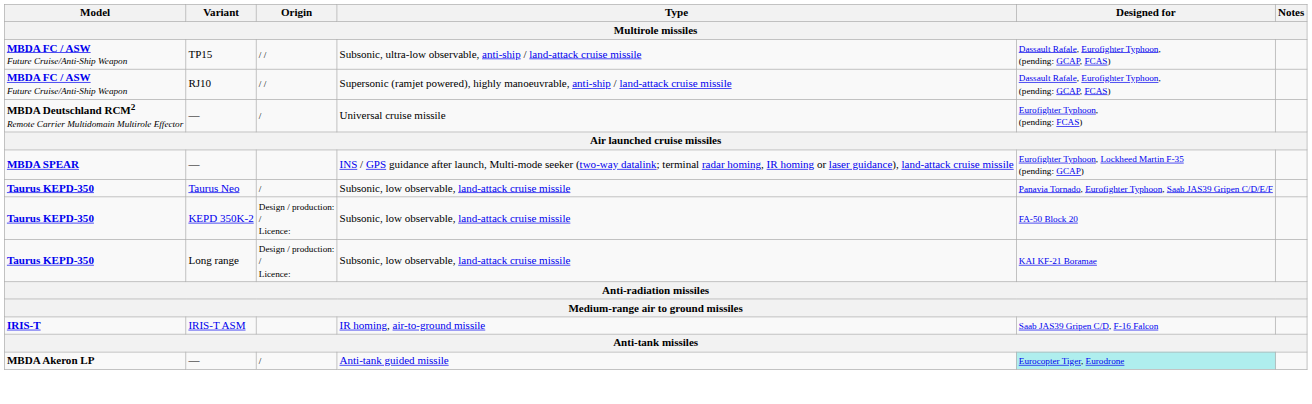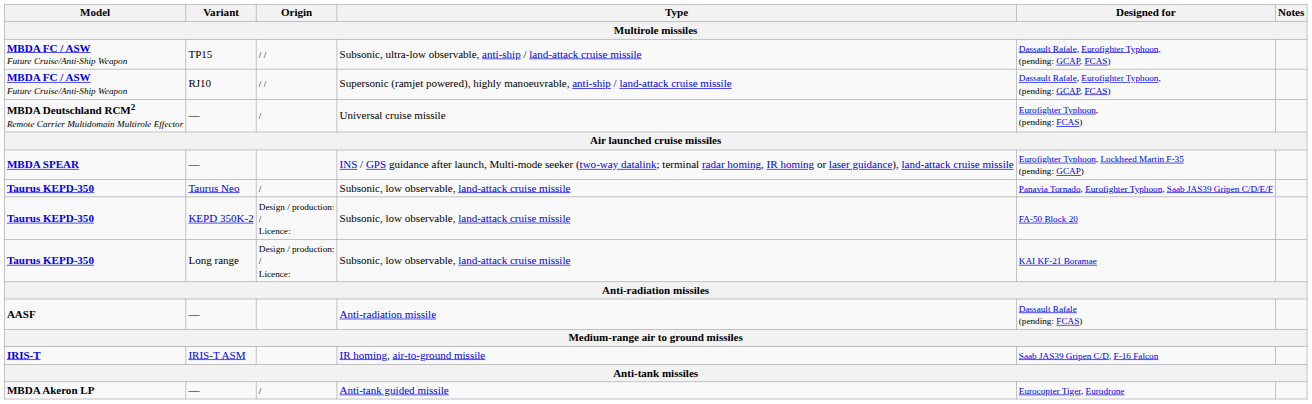+ row: AASF | — | Anti-radiation missile | Dassault Rafale (pending: FCAS)
Anti-tank guided missile | Designed for: paleturquoise background -> no background
